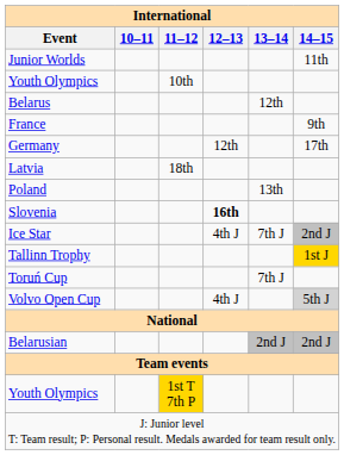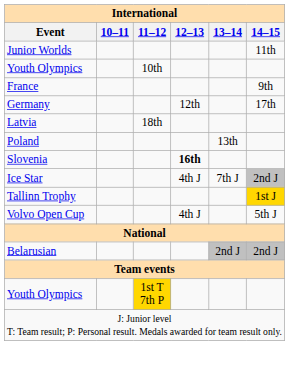- row: Belarus | 12th
- row: Toruń Cup | 7th J
Volvo Open Cup | 14–15: lightgrey background -> no background
